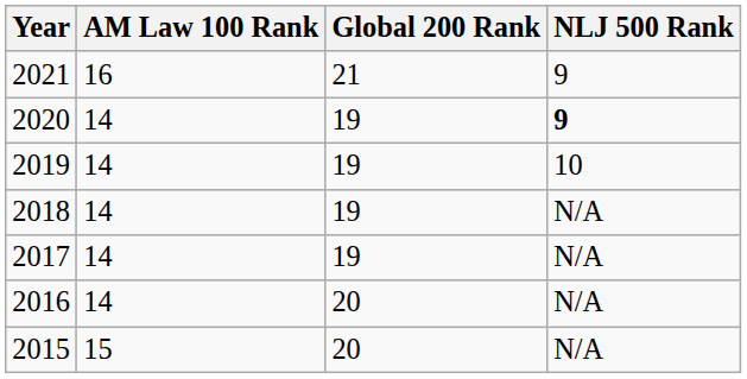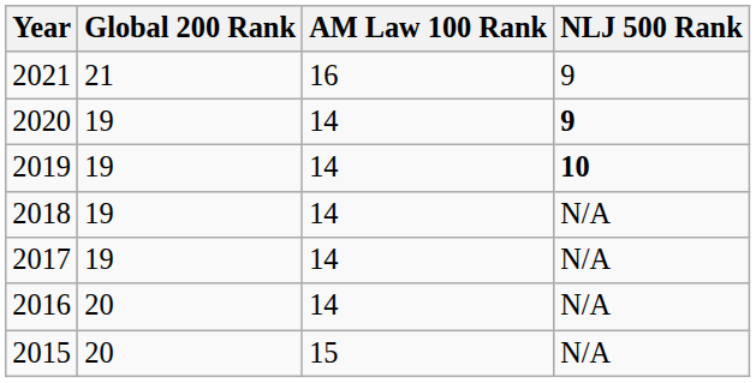columns swapped: AM Law 100 Rank <-> Global 200 Rank
2019 | NLJ 500 Rank: normal -> bold
